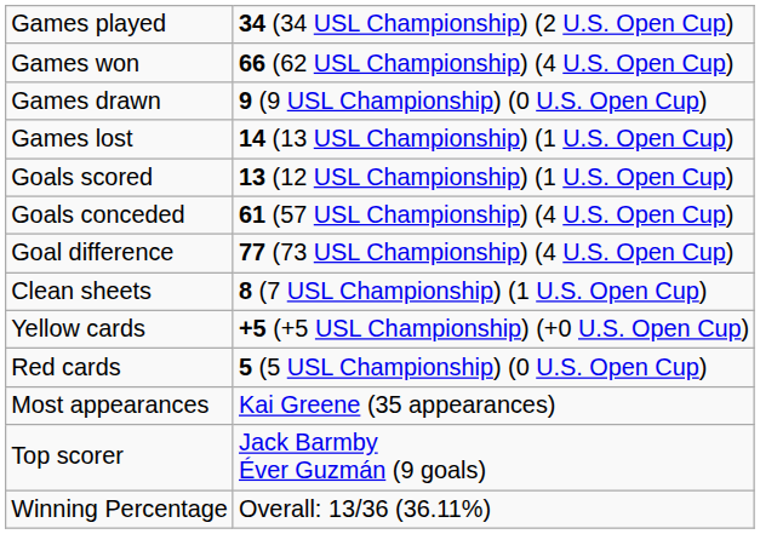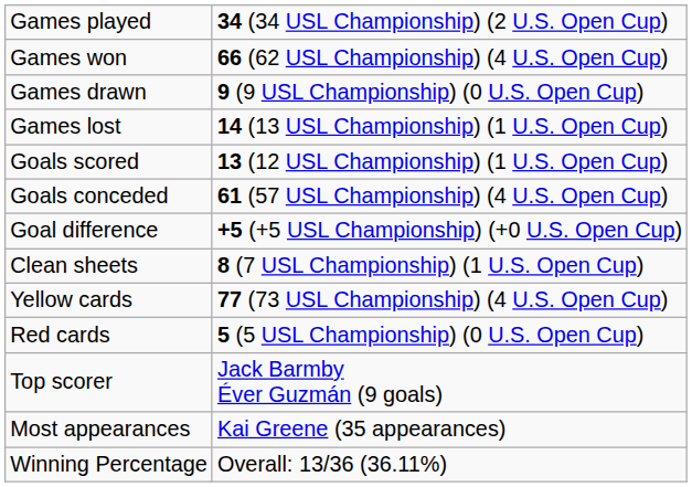Goal difference | column 2: 77 (73 USL Championship) (4 U.S. Open Cup) -> +5 (+5 USL Championship) (+0 U.S. Open Cup)
Yellow cards | column 2: +5 (+5 USL Championship) (+0 U.S. Open Cup) -> 77 (73 USL Championship) (4 U.S. Open Cup)
rows swapped: Most appearances <-> Top scorer
